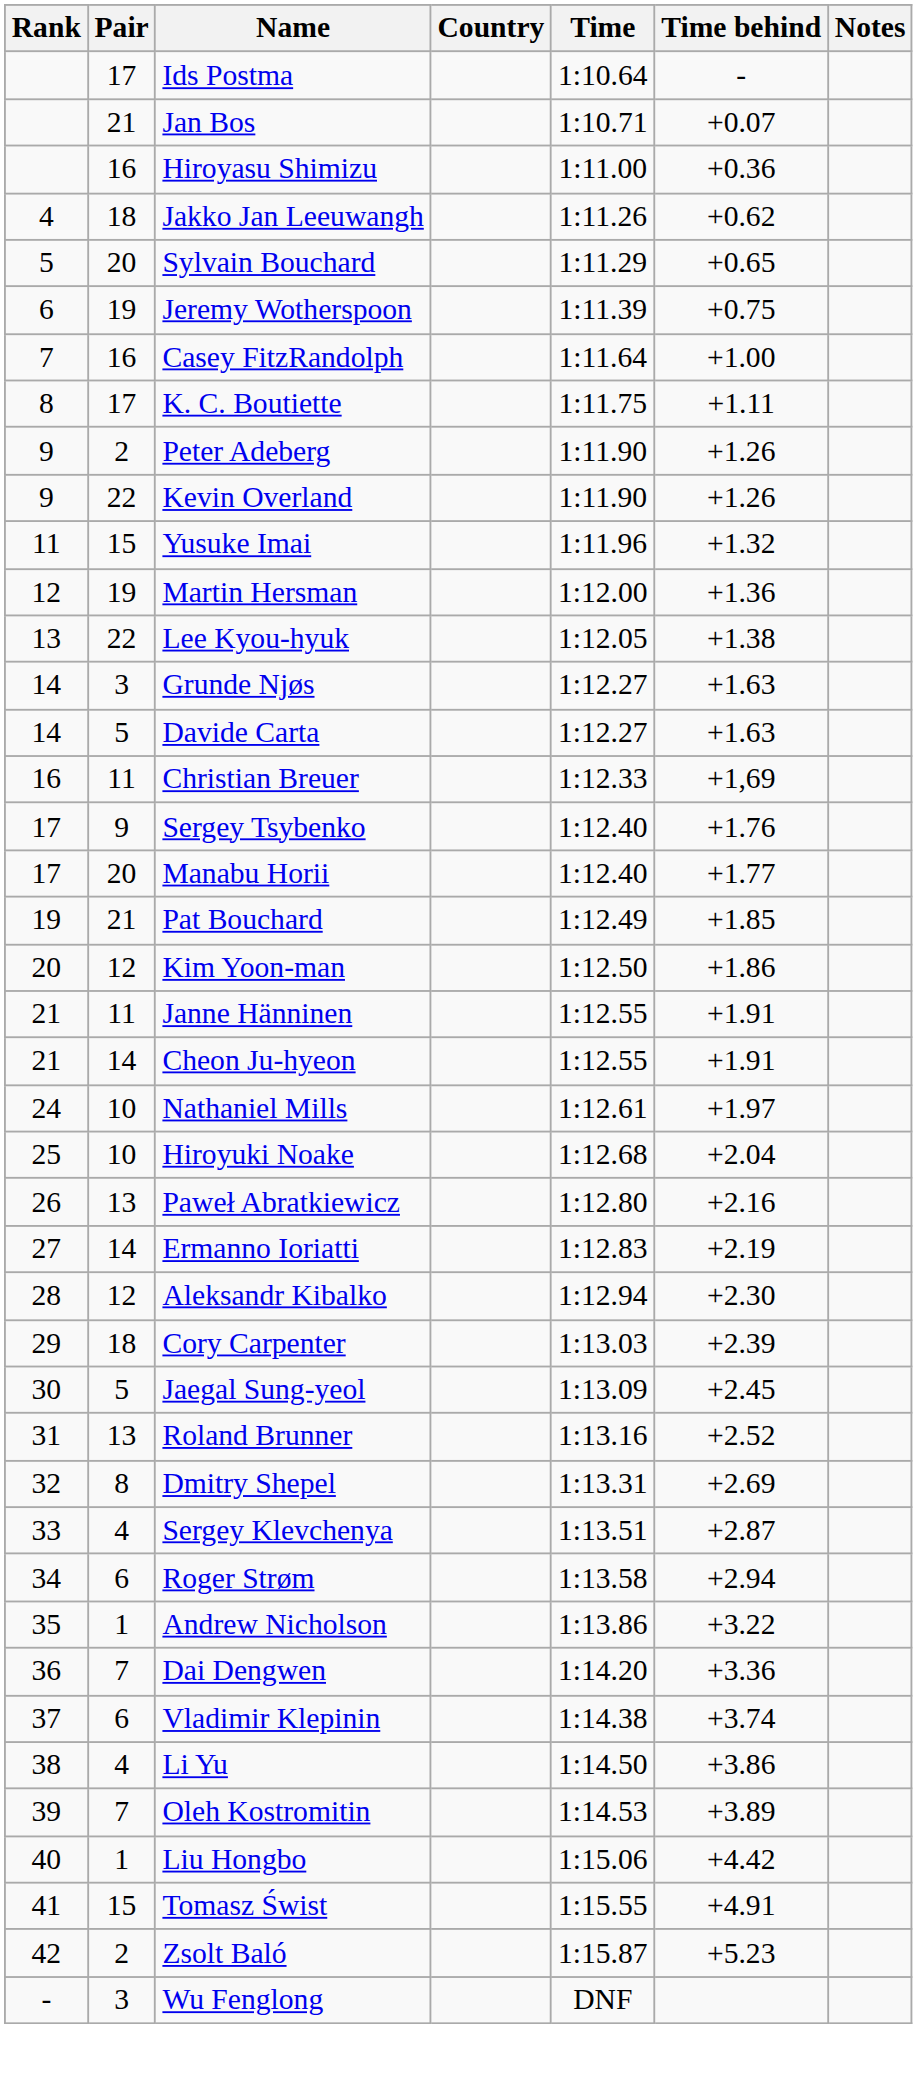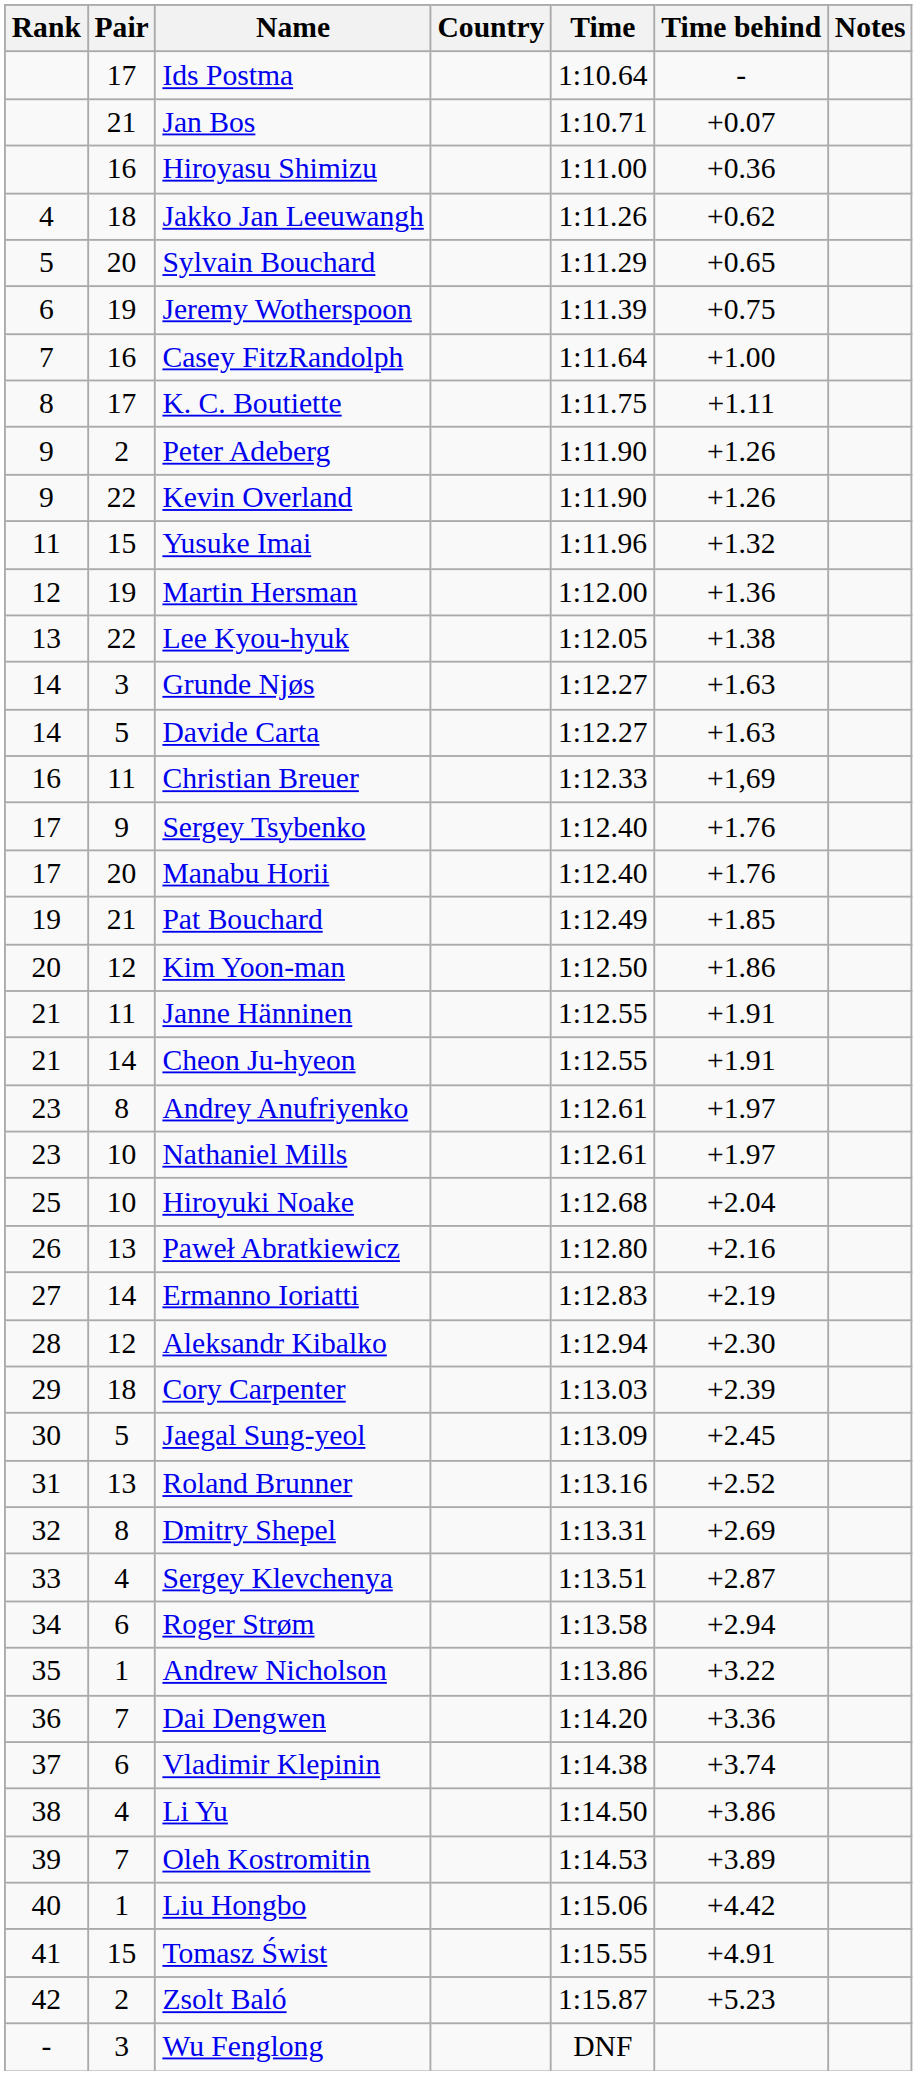Manabu Horii | Time behind: +1.77 -> +1.76
+ row: 23 | 8 | Andrey Anufriyenko | 1:12.61 | +1.97
Nathaniel Mills | Rank: 24 -> 23
